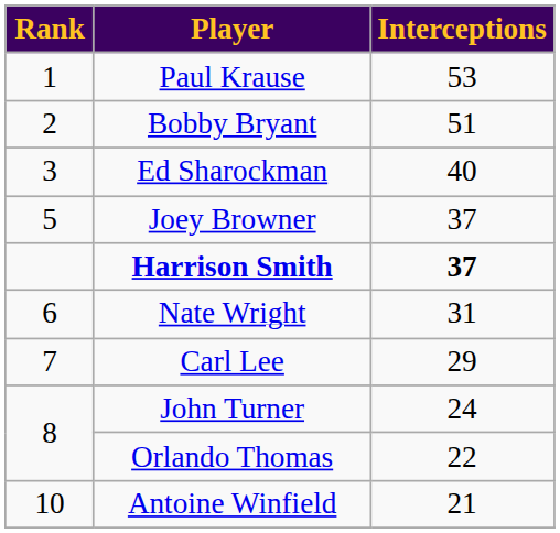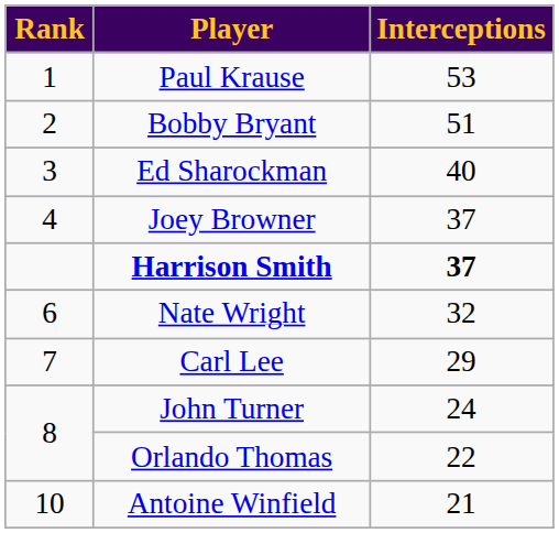Joey Browner | Rank: 5 -> 4
Nate Wright | Interceptions: 31 -> 32
